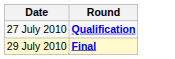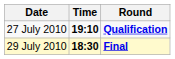+ column: Time | 19:10 | 18:30
